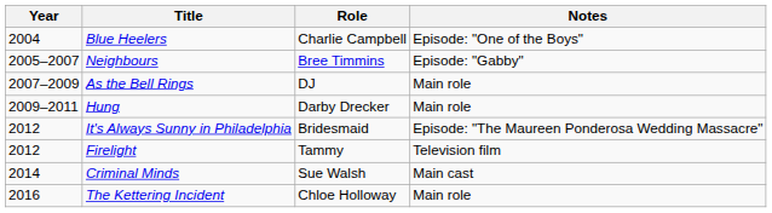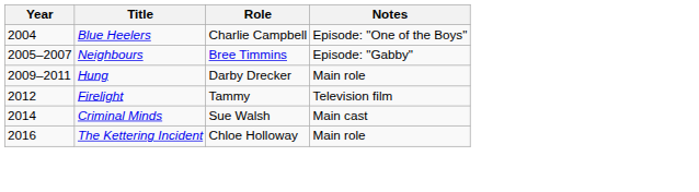- row: 2007–2009 | As the Bell Rings | DJ | Main role
- row: 2012 | It's Always Sunny in Philadelphia | Bridesmaid | Episode: "The Maureen Ponderosa Wedding Massacre"
